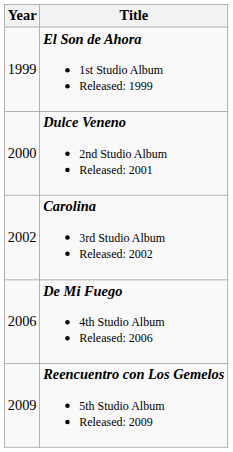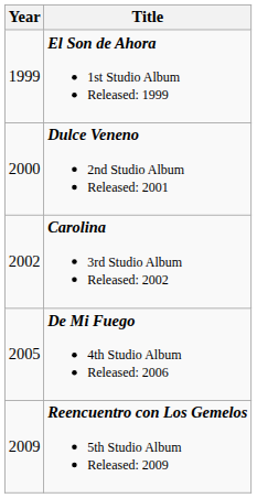De Mi Fuego 4th Studio Album Released: 2006 | Year: 2006 -> 2005
